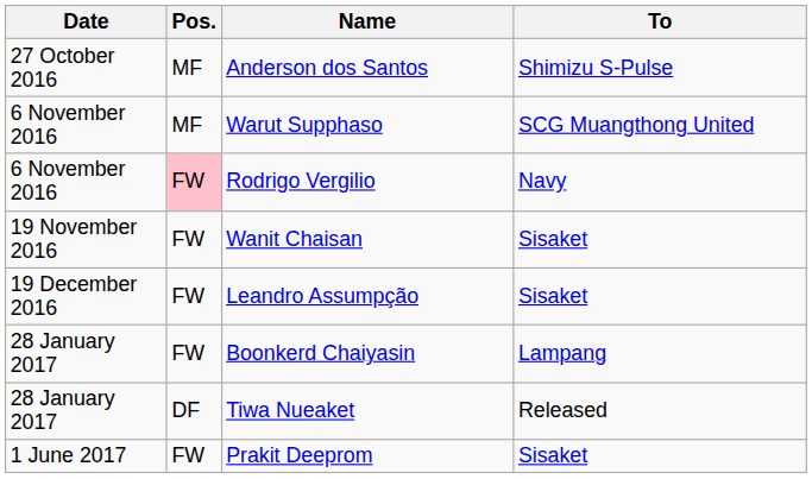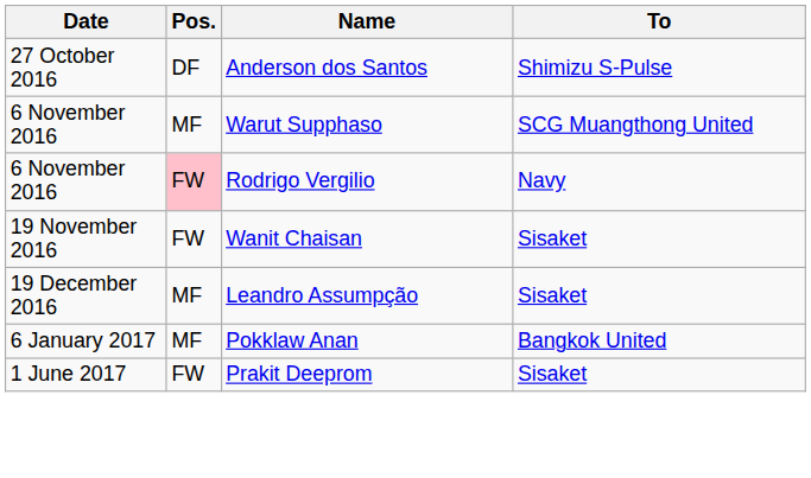Anderson dos Santos | Pos.: MF -> DF
Leandro Assumpção | Pos.: FW -> MF
+ row: 6 January 2017 | MF | Pokklaw Anan | Bangkok United
- row: 28 January 2017 | FW | Boonkerd Chaiyasin | Lampang
- row: 28 January 2017 | DF | Tiwa Nueaket | Released
